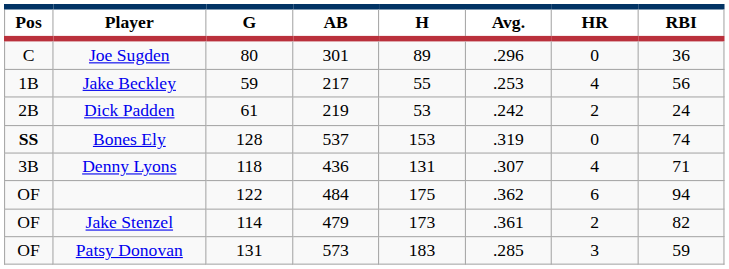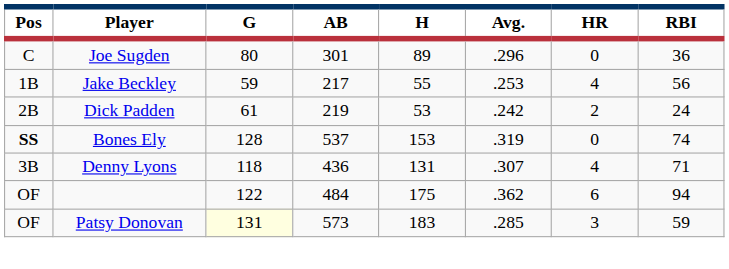- row: OF | Jake Stenzel | 114 | 479 | 173 | .361 | 2 | 82
Patsy Donovan | G: no background -> lightyellow background
